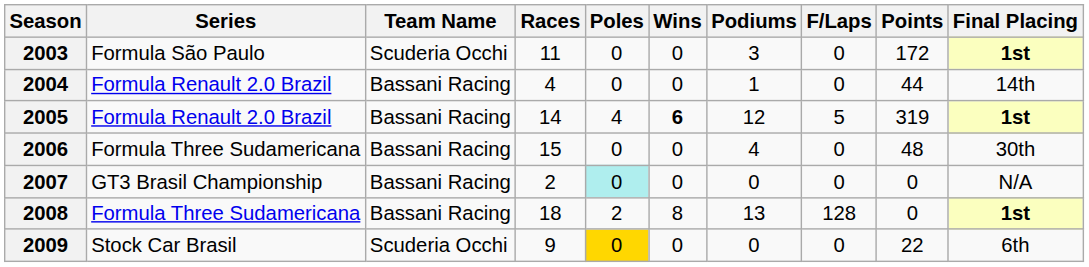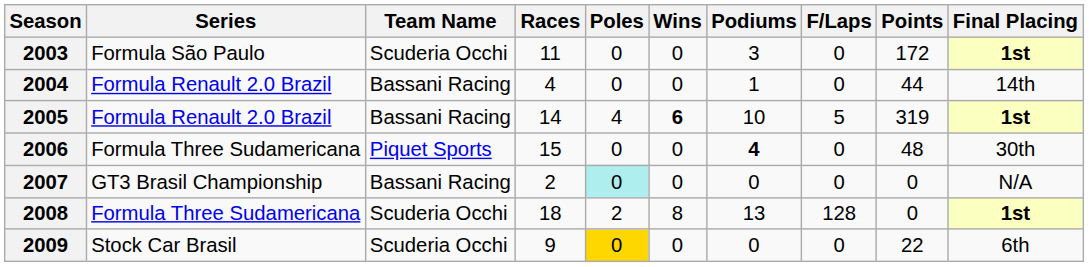2005 | Podiums: 12 -> 10
2006 | Team Name: Bassani Racing -> Piquet Sports
2006 | Podiums: normal -> bold
2008 | Team Name: Bassani Racing -> Scuderia Occhi
